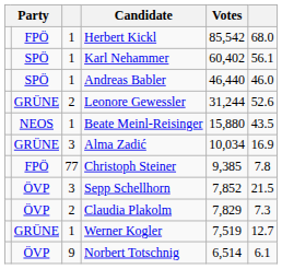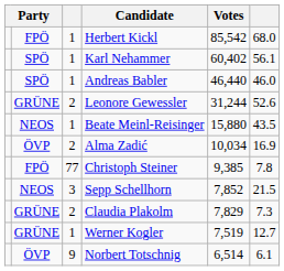Alma Zadić | column 2: GRÜNE -> ÖVP
Alma Zadić | column 3: 3 -> 2
Sepp Schellhorn | column 2: ÖVP -> NEOS
Claudia Plakolm | column 2: ÖVP -> GRÜNE
